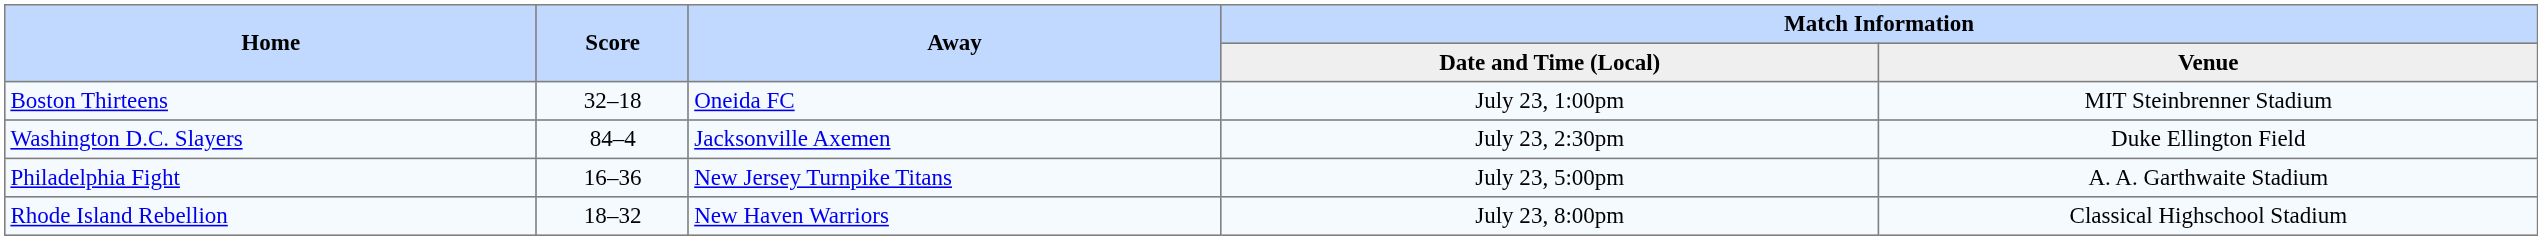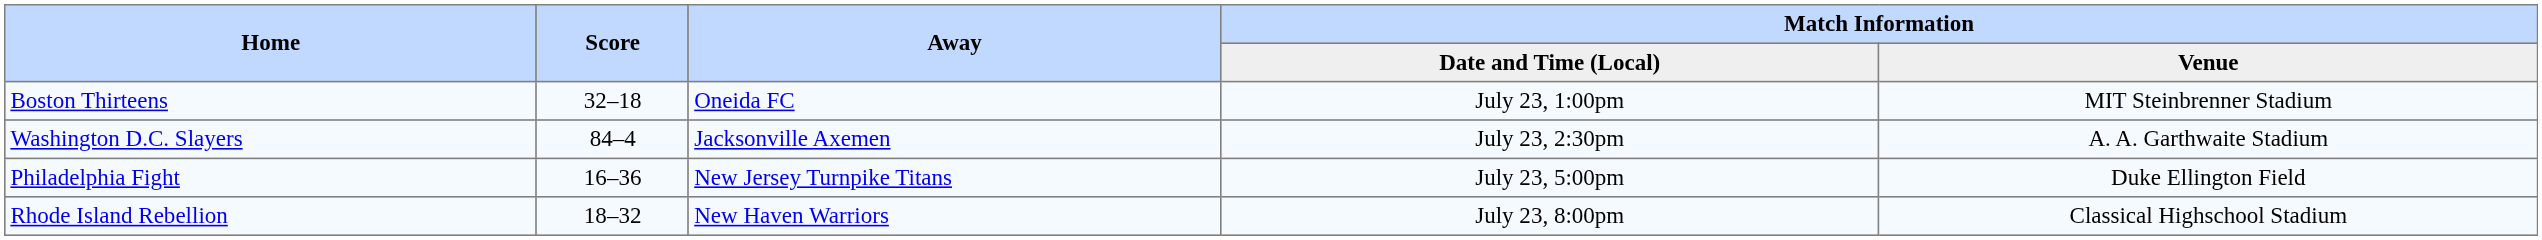Washington D.C. Slayers | Match Information / Venue: Duke Ellington Field -> A. A. Garthwaite Stadium
Philadelphia Fight | Match Information / Venue: A. A. Garthwaite Stadium -> Duke Ellington Field
